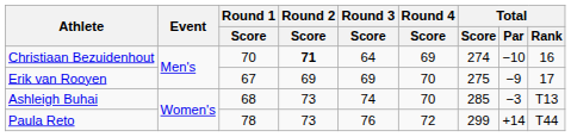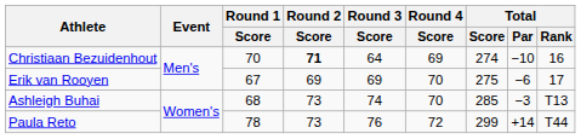Erik van Rooyen | Total / Par: −9 -> −6
